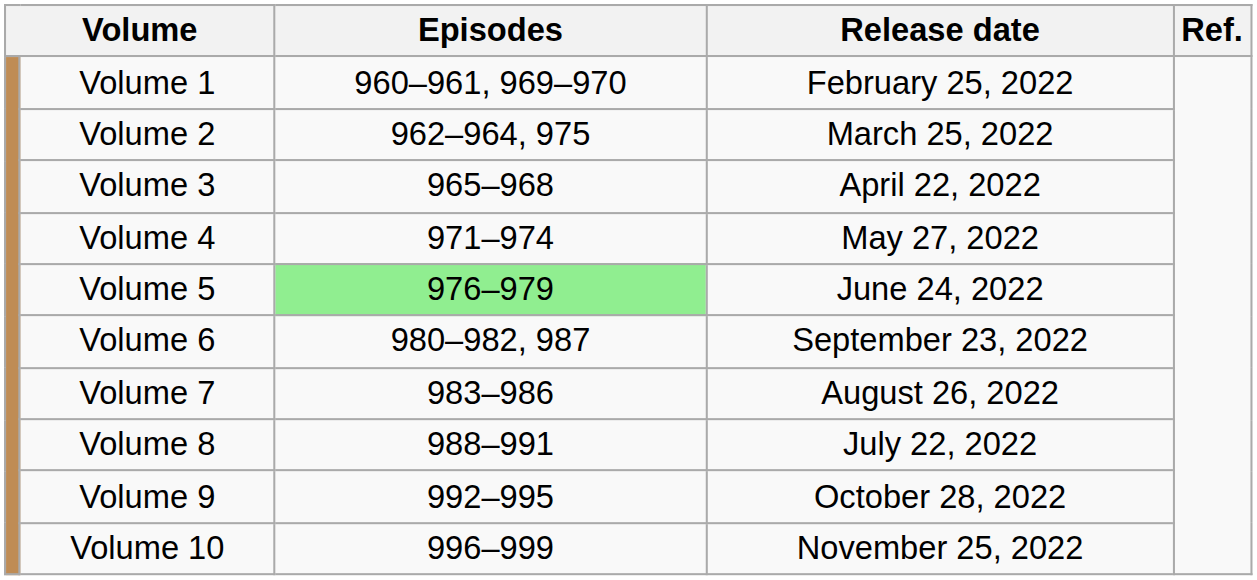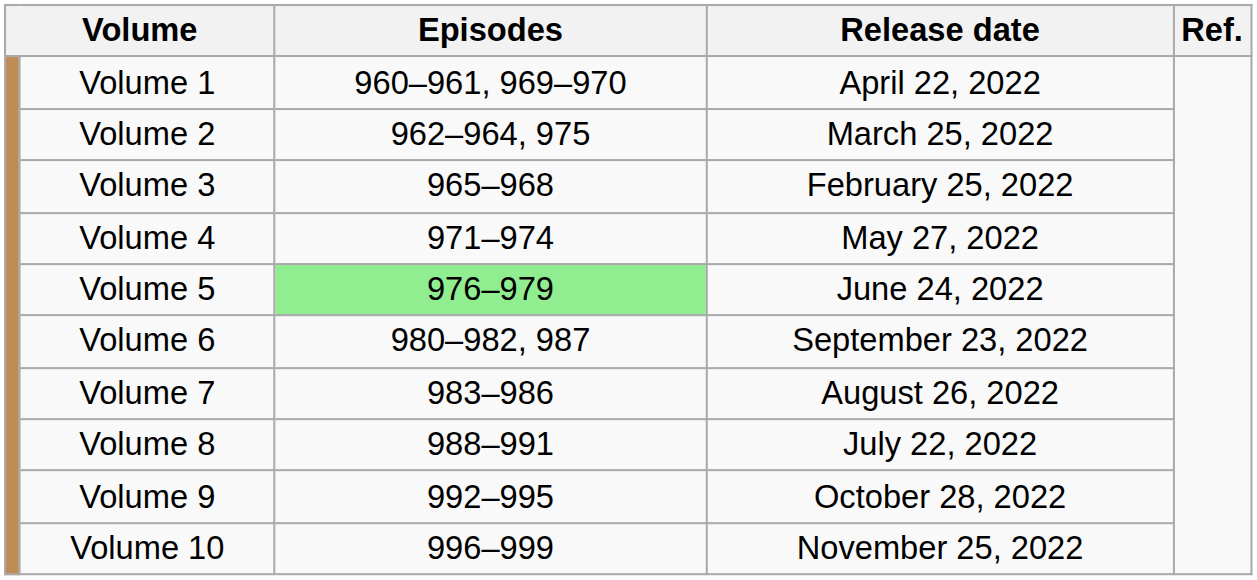Volume 1 | Release date: February 25, 2022 -> April 22, 2022
Volume 3 | Release date: April 22, 2022 -> February 25, 2022
